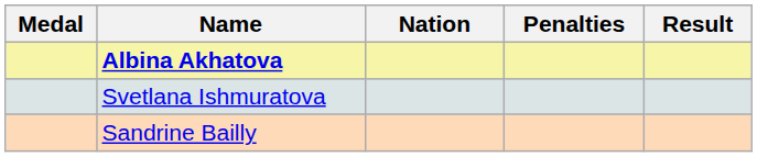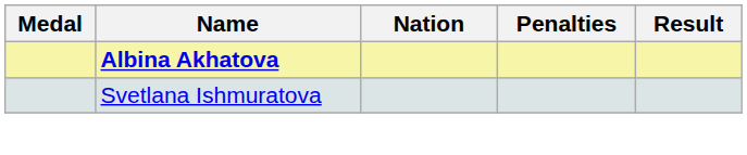- row: Sandrine Bailly
